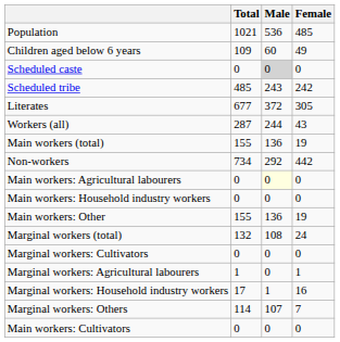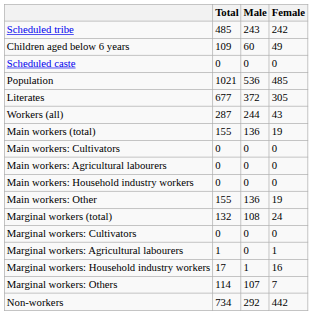rows swapped: Population <-> Scheduled tribe
Scheduled caste | Male: lightgrey background -> no background
rows swapped: Main workers: Cultivators <-> Non-workers
Main workers: Agricultural labourers | Male: lightyellow background -> no background
